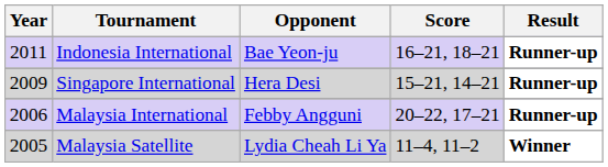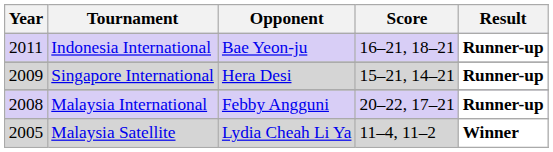Malaysia International | Year: 2006 -> 2008
